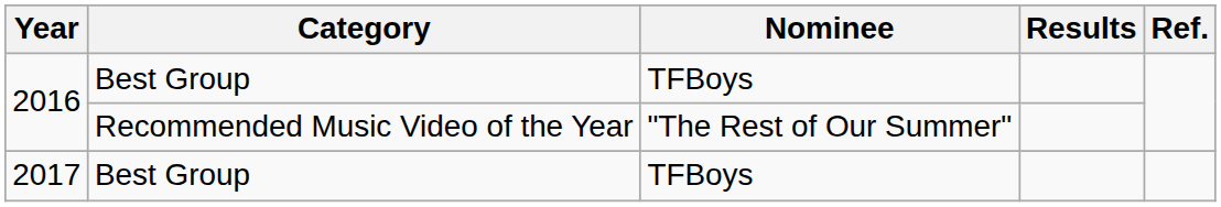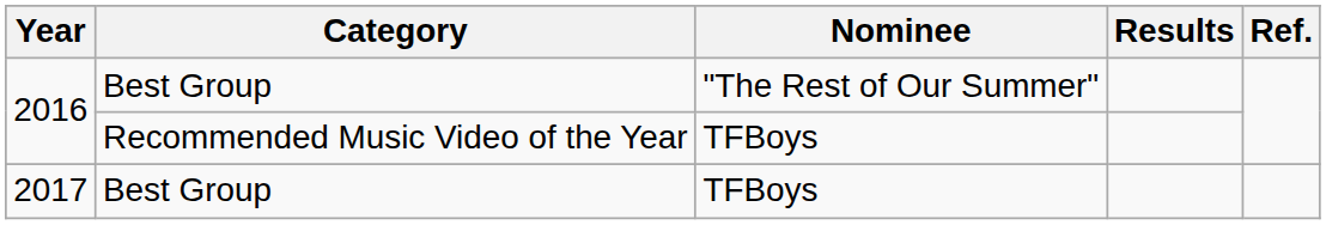2016 / Best Group | Nominee: TFBoys -> "The Rest of Our Summer"
2016 / Recommended Music Video of the Year | Nominee: "The Rest of Our Summer" -> TFBoys
